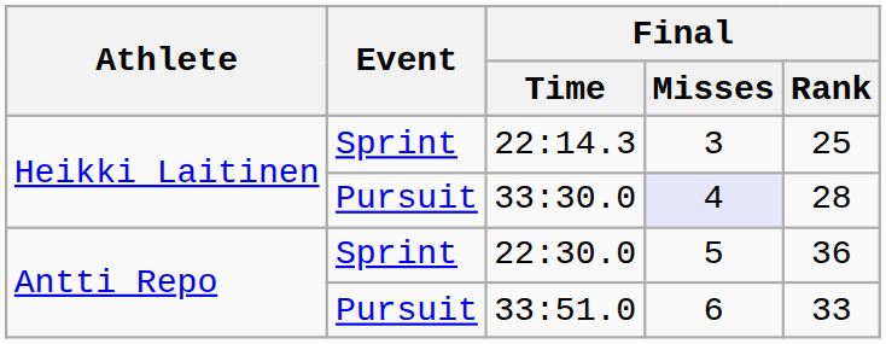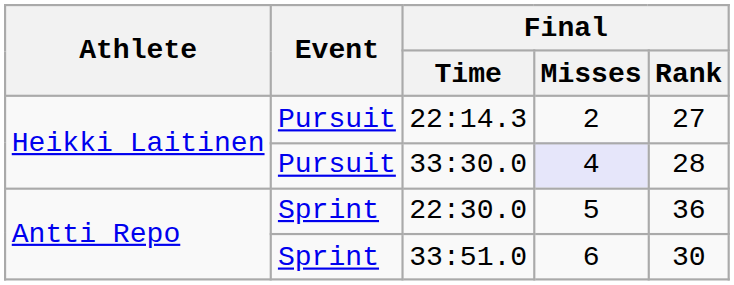22:14.3 | Event: Sprint -> Pursuit
22:14.3 | Final / Misses: 3 -> 2
22:14.3 | Final / Rank: 25 -> 27
33:51.0 | Event: Pursuit -> Sprint
33:51.0 | Final / Rank: 33 -> 30
